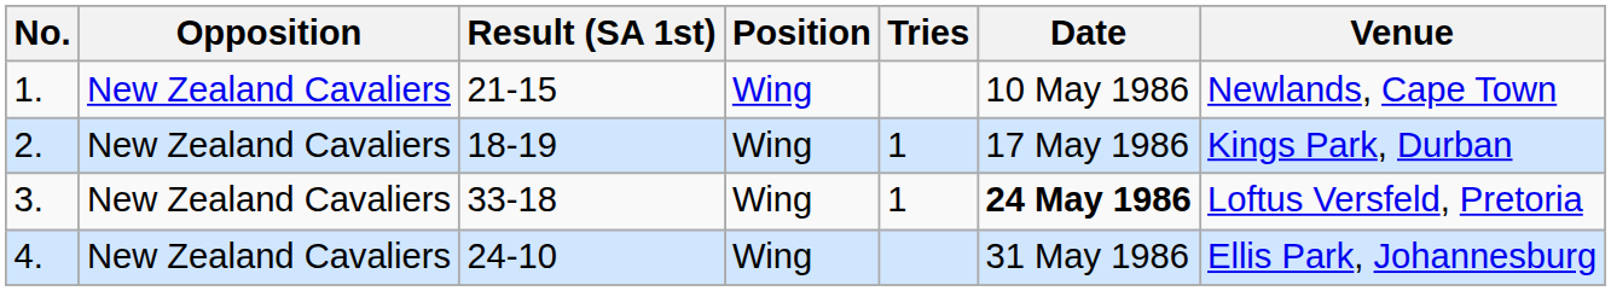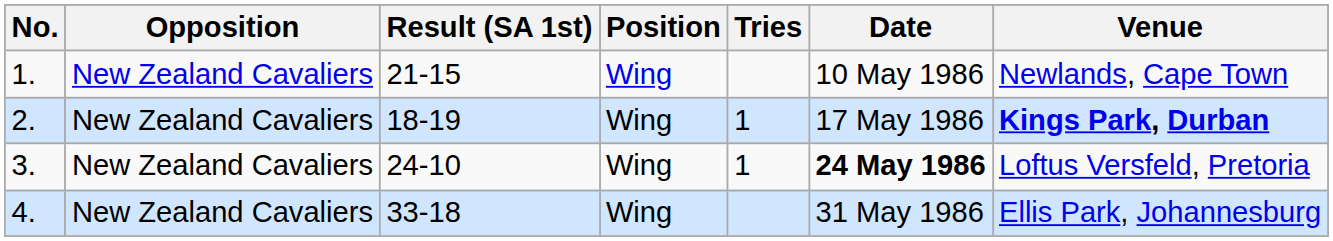2. | Venue: normal -> bold
3. | Result (SA 1st): 33-18 -> 24-10
4. | Result (SA 1st): 24-10 -> 33-18
